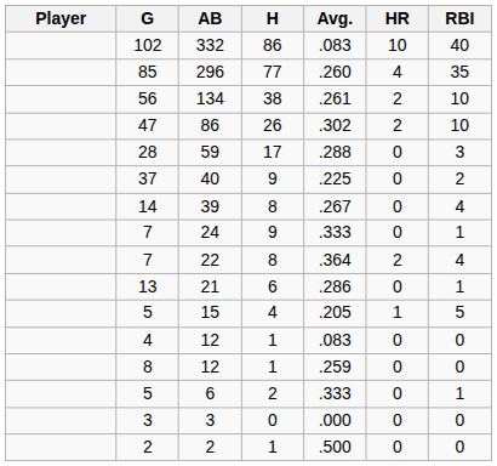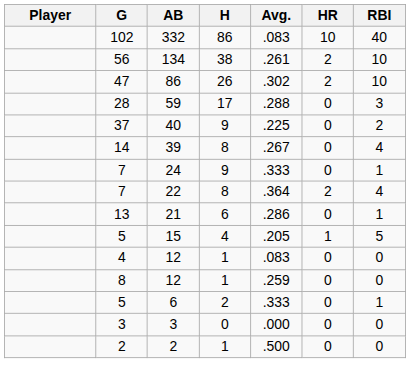- row: 85 | 296 | 77 | .260 | 4 | 35
